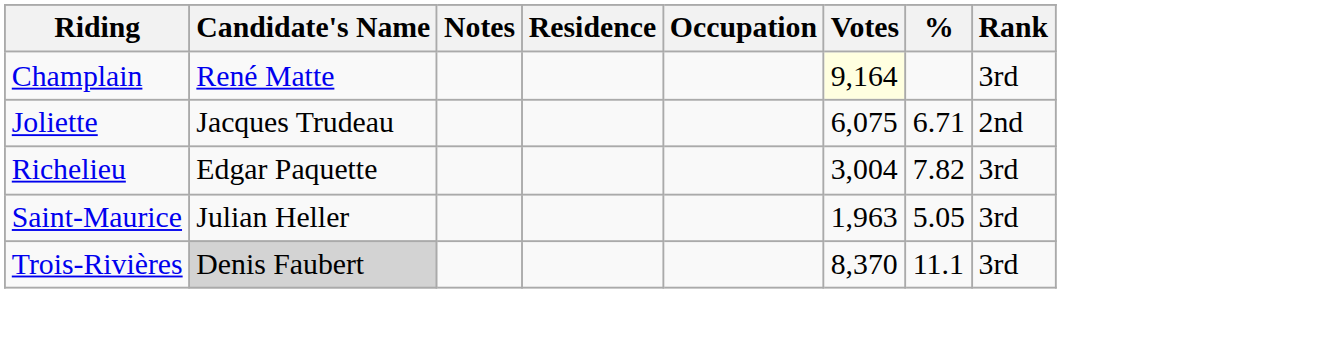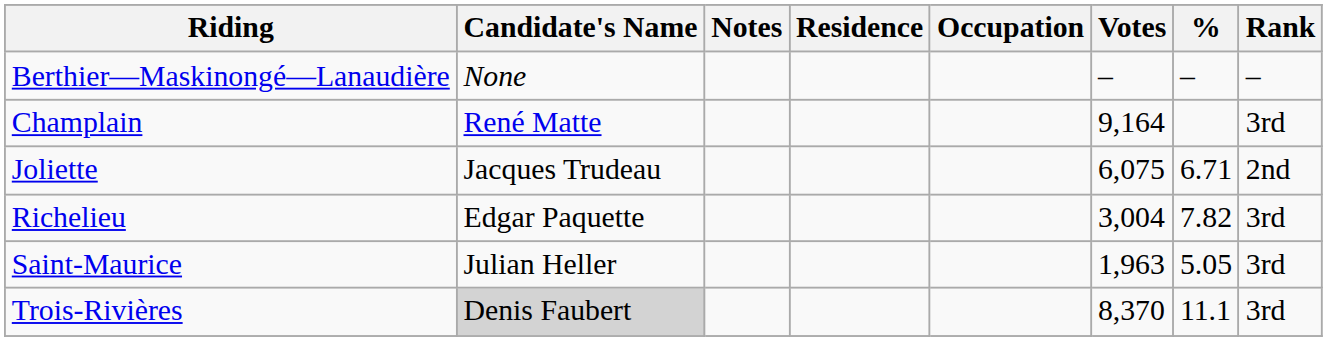+ row: Berthier—Maskinongé—Lanaudière | None | – | – | –
Champlain | Votes: lightyellow background -> no background
